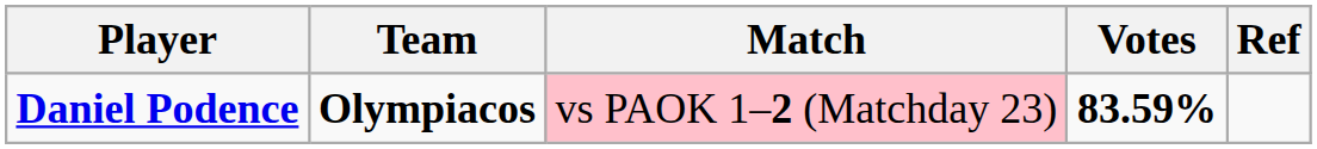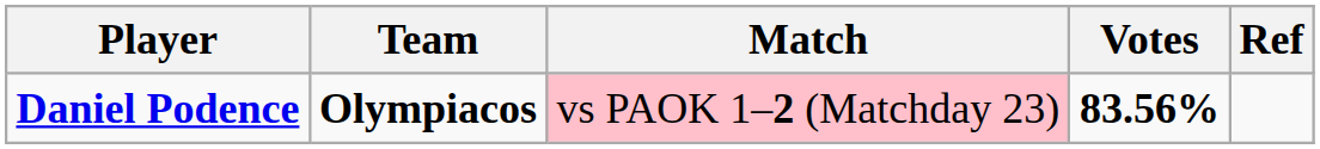Daniel Podence | Votes: 83.59% -> 83.56%
